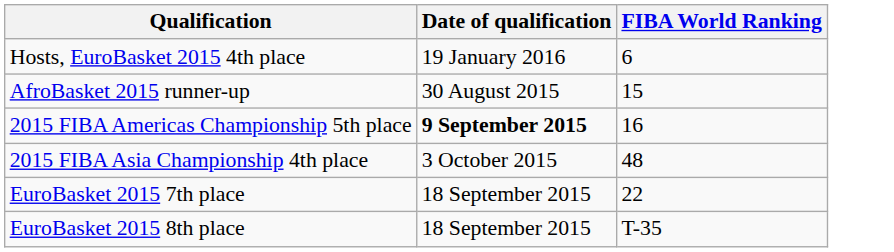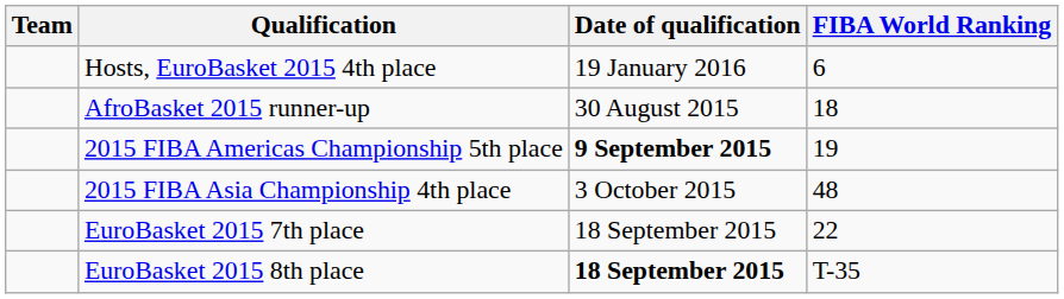+ column: Team
AfroBasket 2015 runner-up | FIBA World Ranking: 15 -> 18
2015 FIBA Americas Championship 5th place | FIBA World Ranking: 16 -> 19
EuroBasket 2015 8th place | Date of qualification: normal -> bold
